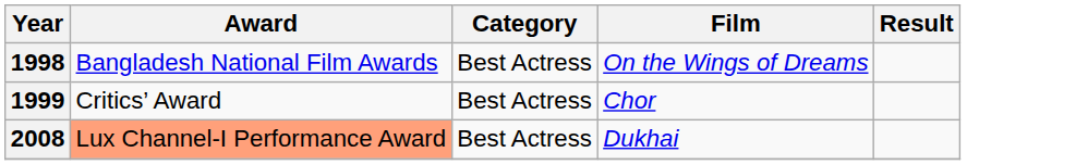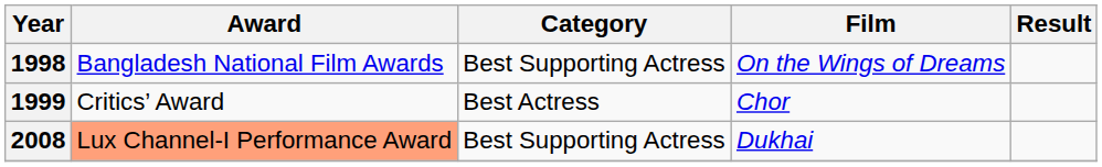1998 | Category: Best Actress -> Best Supporting Actress
2008 | Category: Best Actress -> Best Supporting Actress
